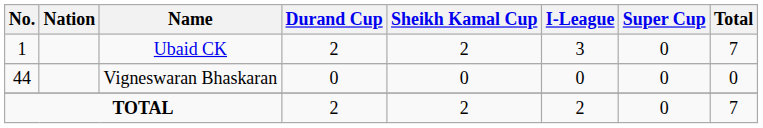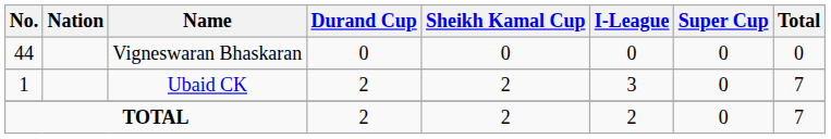rows swapped: Ubaid CK <-> Vigneswaran Bhaskaran
